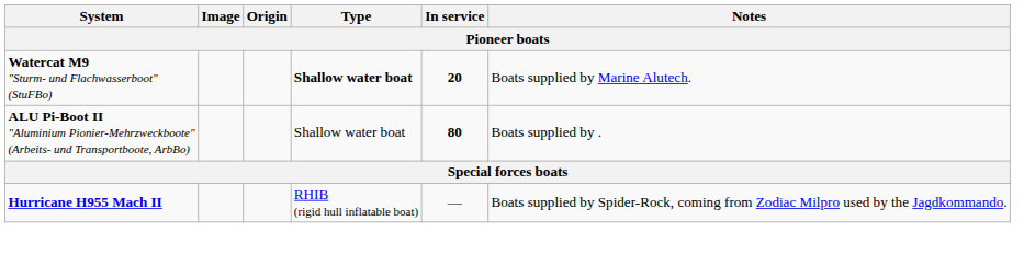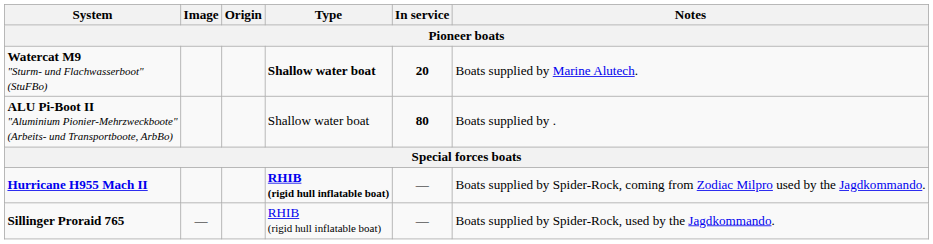Hurricane H955 Mach II | Type: normal -> bold
+ row: Sillinger Proraid 765 | — | RHIB (rigid hull inflatable boat) | — | Boats supplied by Spider-Rock, used by the Jagdkommando.
